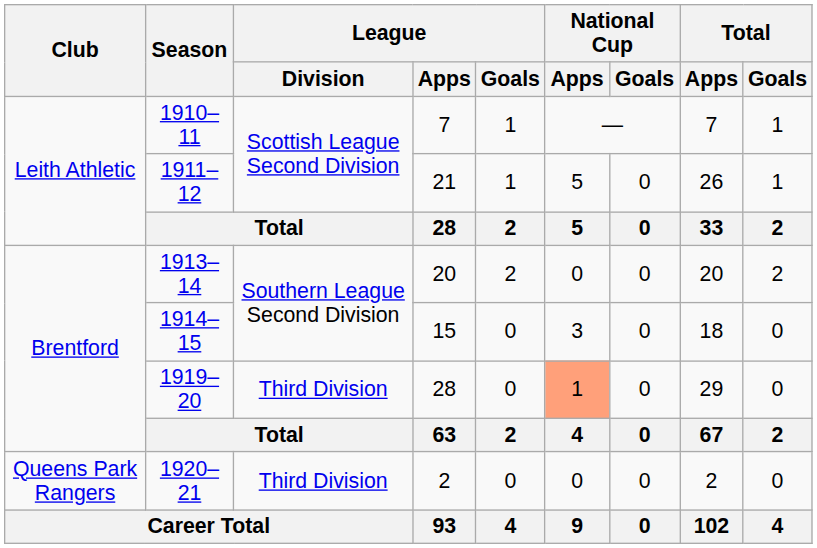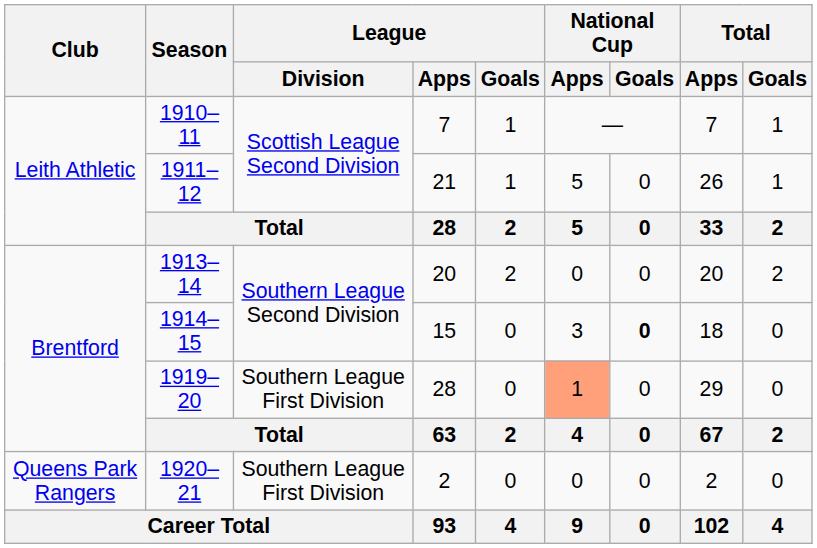1914–15 | National Cup / Goals: normal -> bold
1919–20 | League / Division: Third Division -> Southern League First Division
1920–21 | League / Division: Third Division -> Southern League First Division
